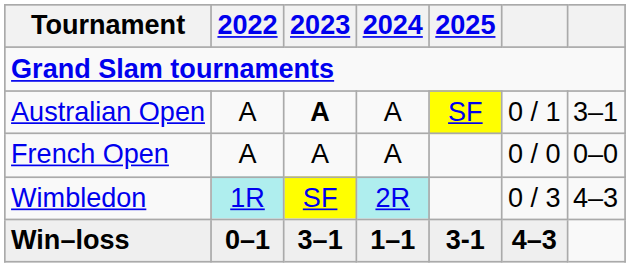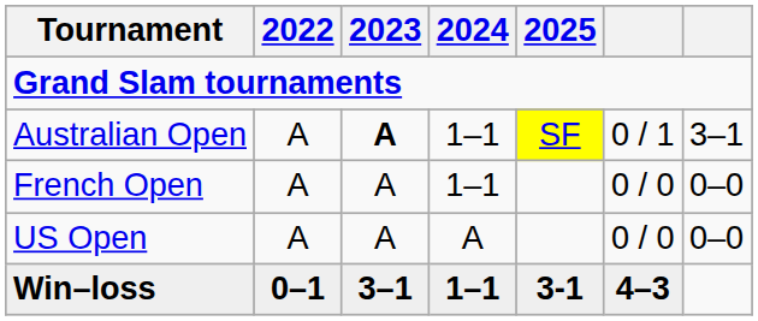Australian Open | 2024: A -> 1–1
French Open | 2024: A -> 1–1
- row: Wimbledon | 1R | SF | 2R | 0 / 3 | 4–3
+ row: US Open | A | A | A | 0 / 0 | 0–0
